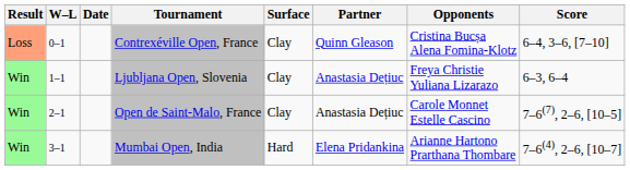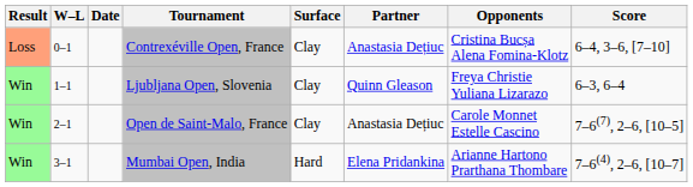Contrexéville Open, France | Partner: Quinn Gleason -> Anastasia Dețiuc
Ljubljana Open, Slovenia | Partner: Anastasia Dețiuc -> Quinn Gleason
